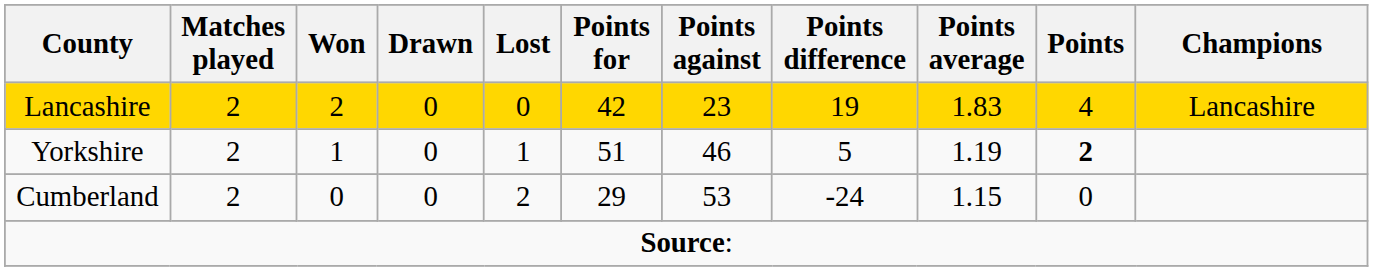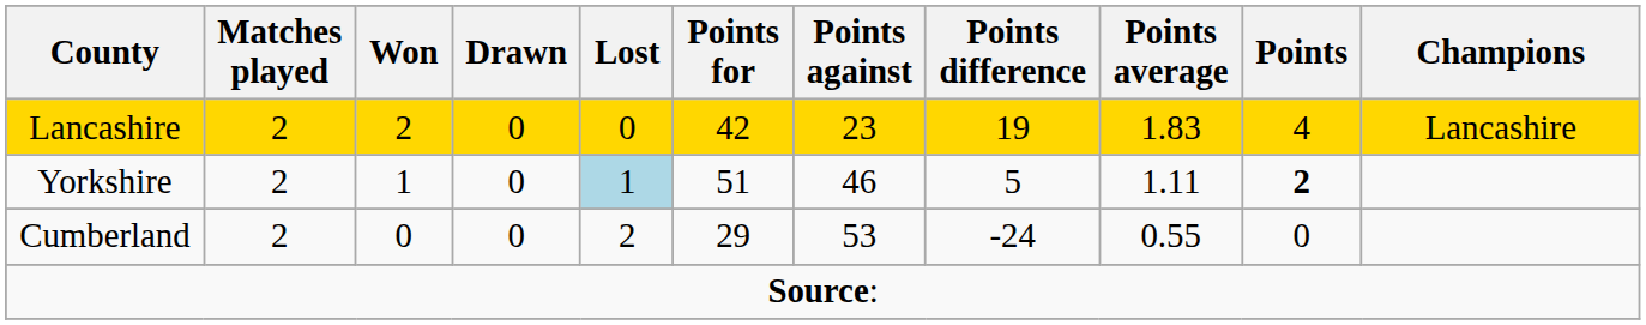Yorkshire | Lost: no background -> lightblue background
Yorkshire | Points average: 1.19 -> 1.11
Cumberland | Points average: 1.15 -> 0.55
